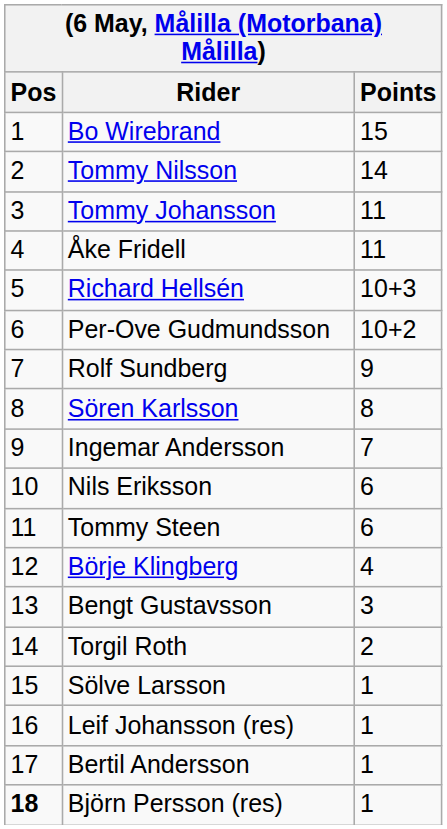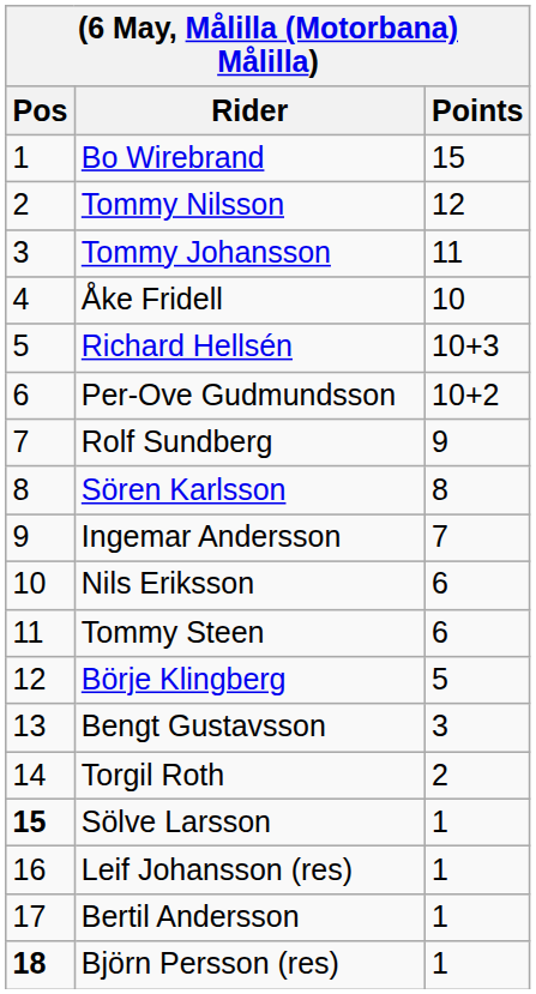Tommy Nilsson | Points: 14 -> 12
Åke Fridell | Points: 11 -> 10
Börje Klingberg | Points: 4 -> 5
Sölve Larsson | Pos: normal -> bold
